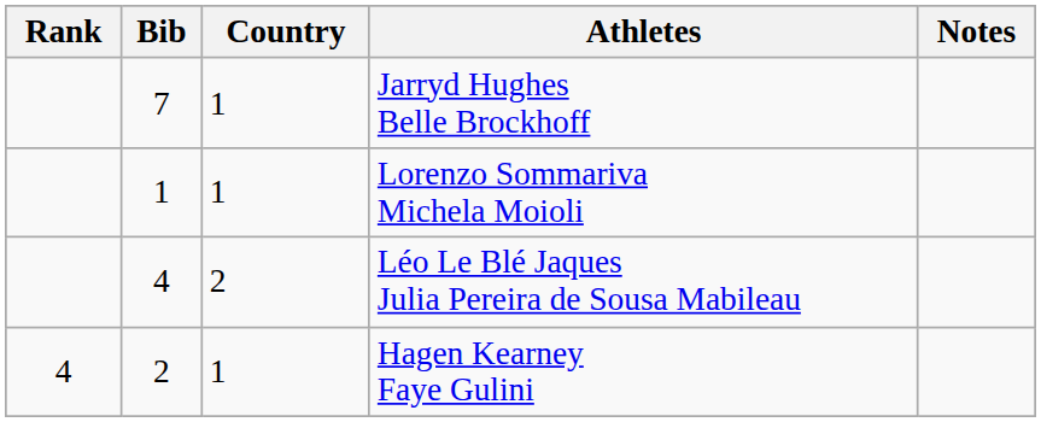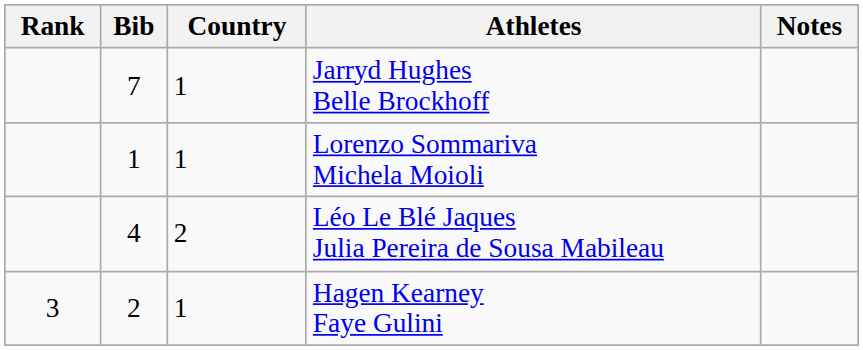Hagen Kearney Faye Gulini | Rank: 4 -> 3
